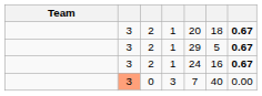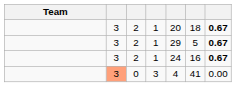0 | column 5: 7 -> 4
0 | column 6: 40 -> 41
